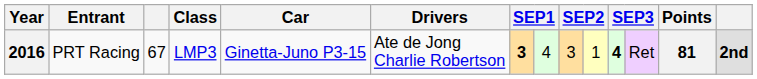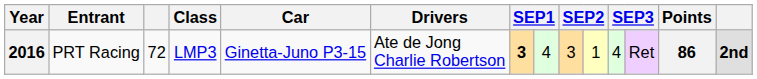2016 | column 3: 67 -> 72
2016 | column 11: bold -> normal
2016 | Points: 81 -> 86
